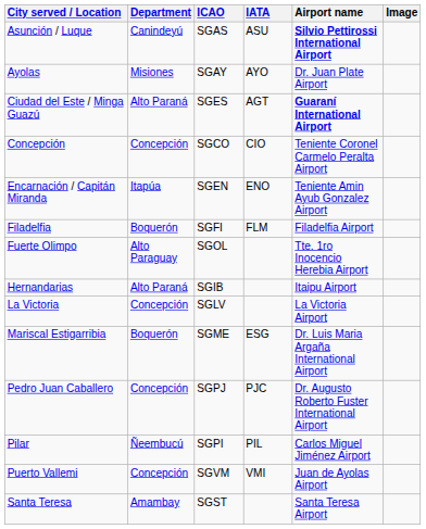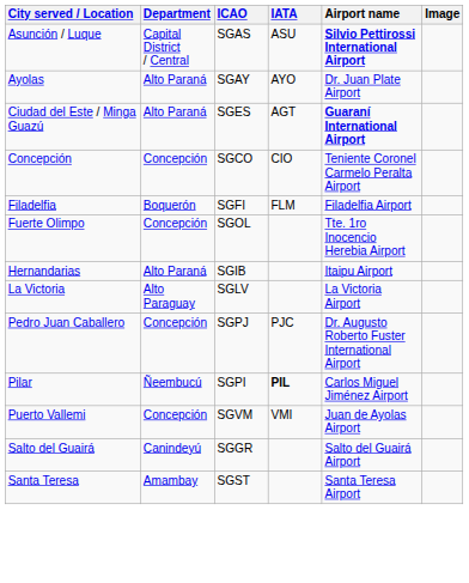Asunción / Luque | Department: Canindeyú -> Capital District / Central
Ayolas | Department: Misiones -> Alto Paraná
- row: Encarnación / Capitán Miranda | Itapúa | SGEN | ENO | Teniente Amin Ayub Gonzalez Airport
Fuerte Olimpo | Department: Alto Paraguay -> Concepción
La Victoria | Department: Concepción -> Alto Paraguay
- row: Mariscal Estigarribia | Boquerón | SGME | ESG | Dr. Luis Maria Argaña International Airport
Pilar | IATA: normal -> bold
+ row: Salto del Guairá | Canindeyú | SGGR | Salto del Guairá Airport
